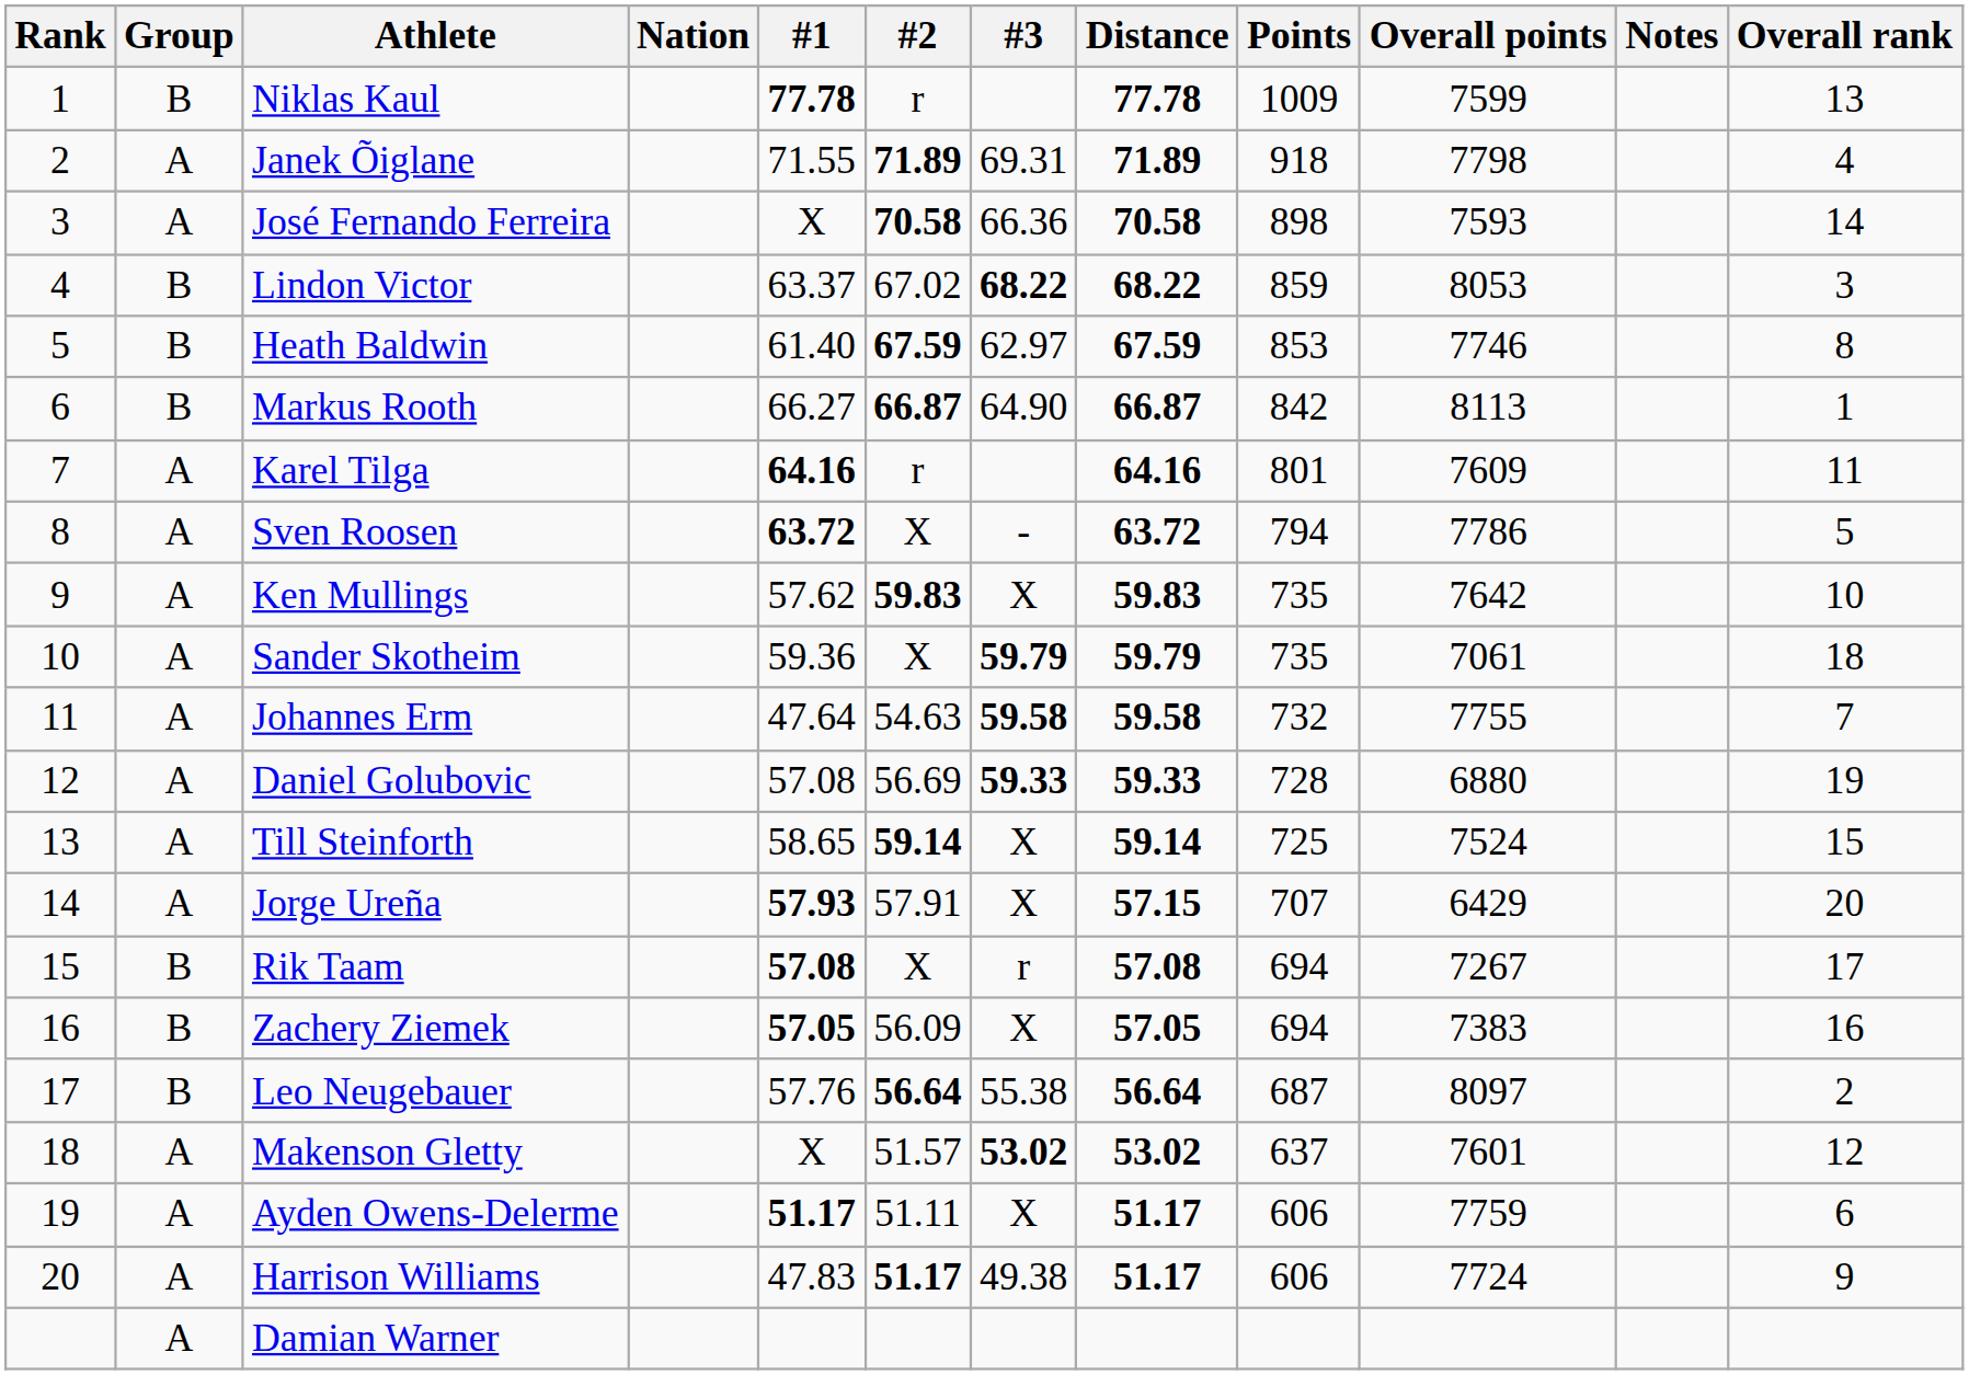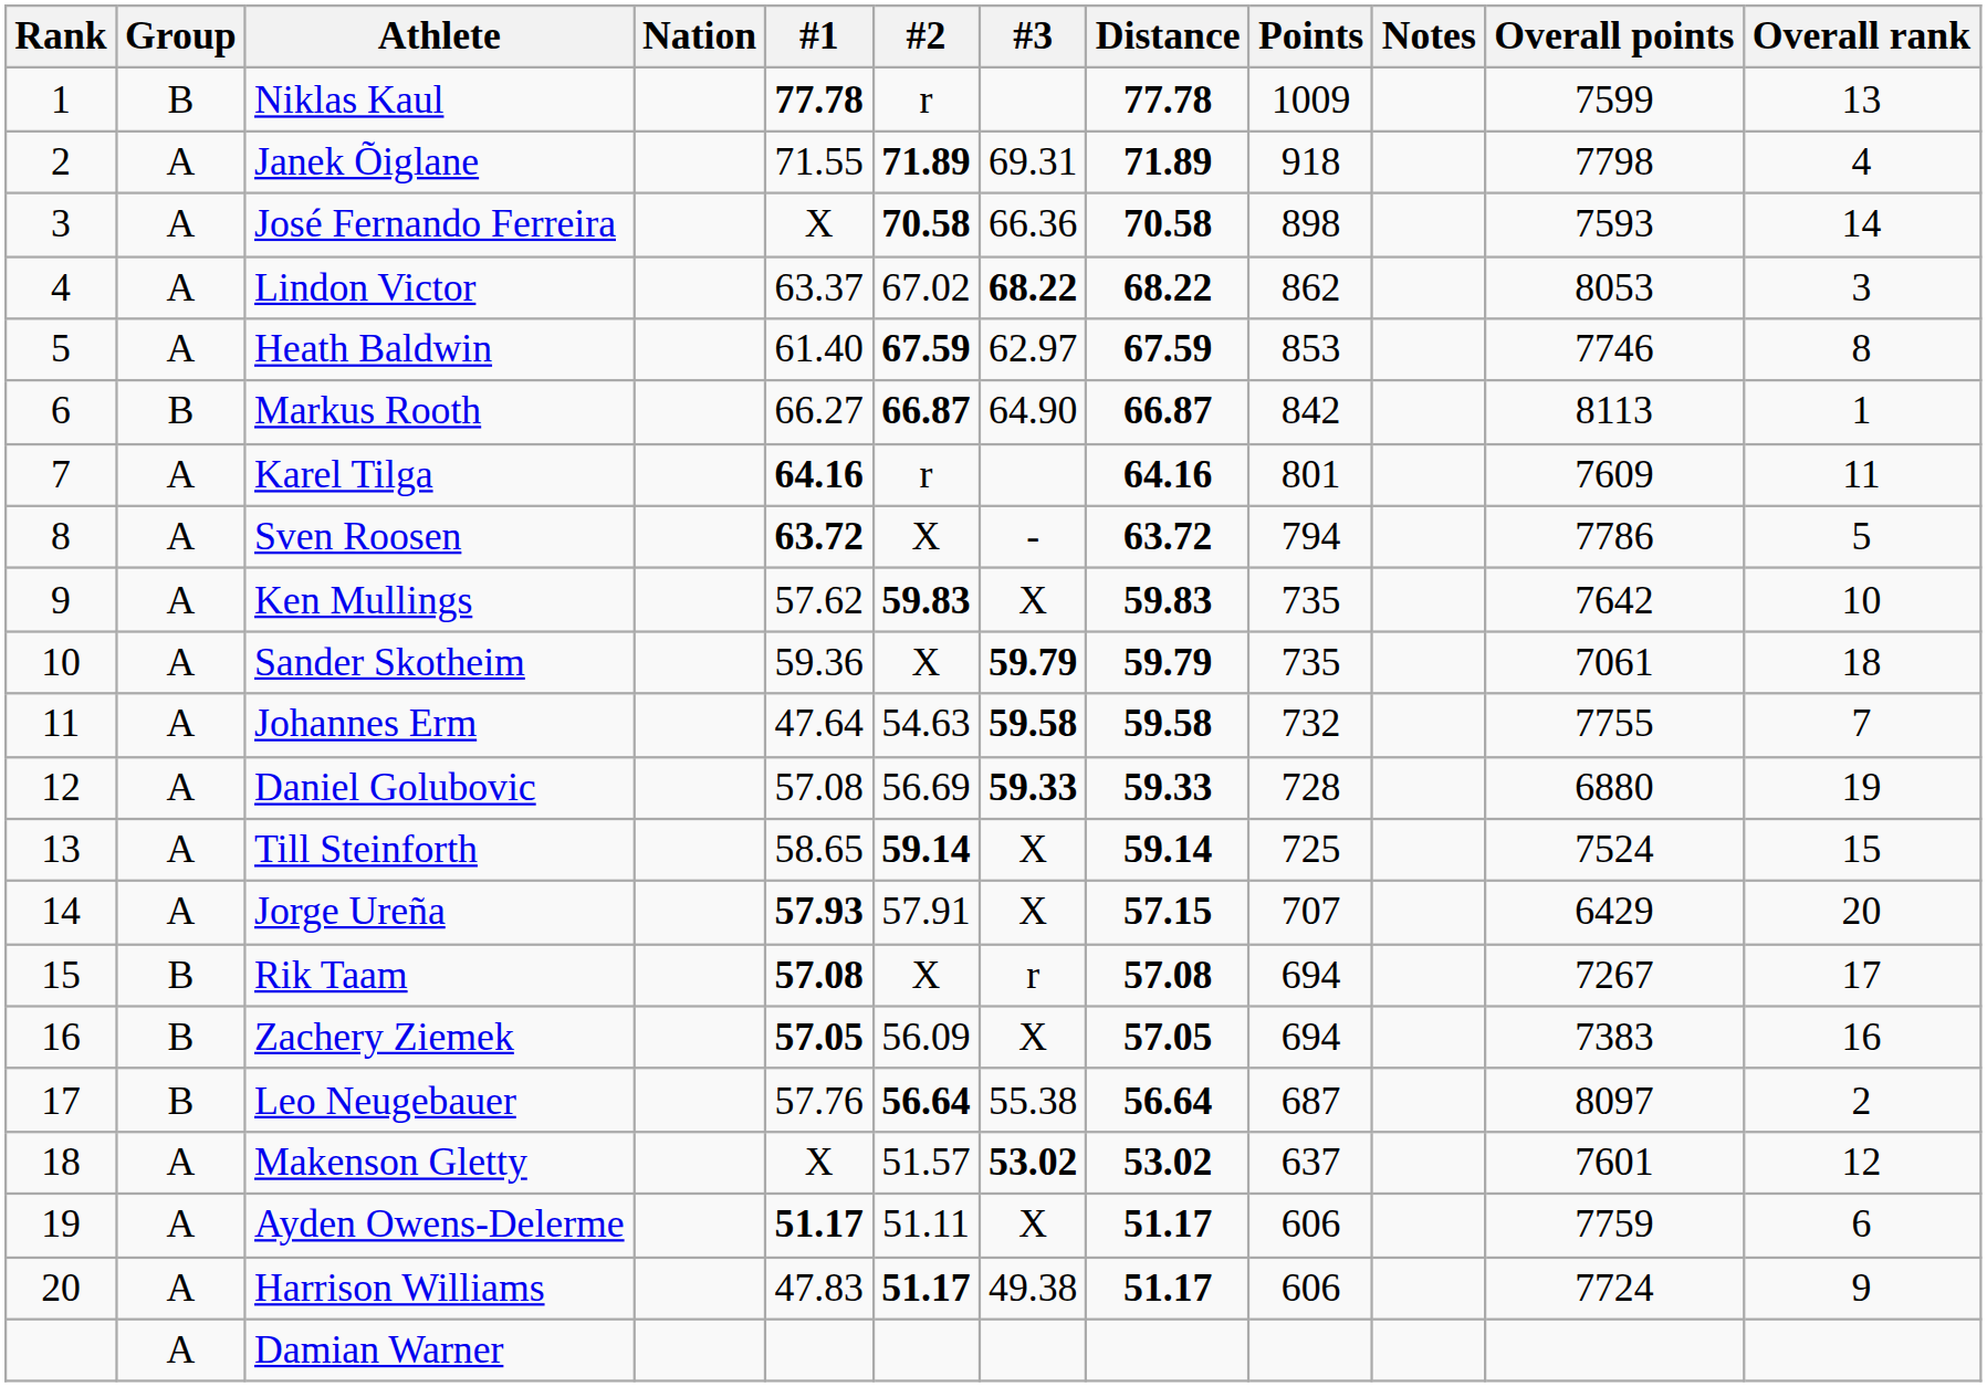columns swapped: Notes <-> Overall points
Lindon Victor | Group: B -> A
Lindon Victor | Points: 859 -> 862
Heath Baldwin | Group: B -> A
